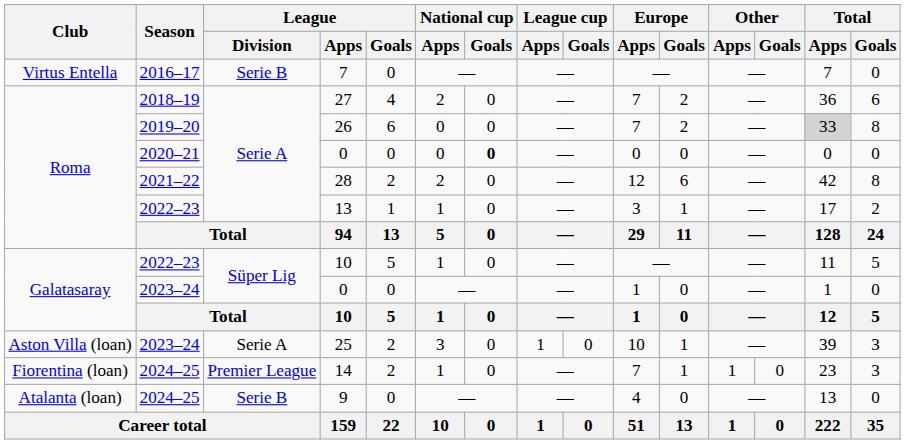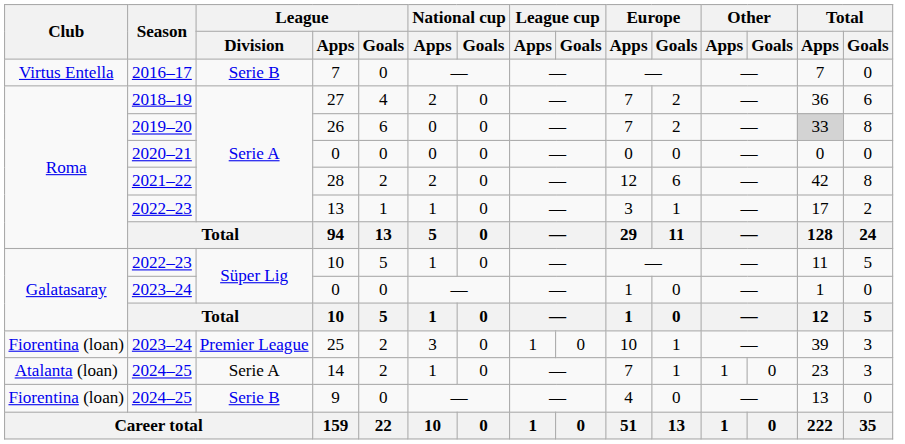2020–21 / 0 | National cup / Goals: bold -> normal
25 | Club: Aston Villa (loan) -> Fiorentina (loan)
25 | League / Division: Serie A -> Premier League
14 | Club: Fiorentina (loan) -> Atalanta (loan)
14 | League / Division: Premier League -> Serie A
9 | Club: Atalanta (loan) -> Fiorentina (loan)
